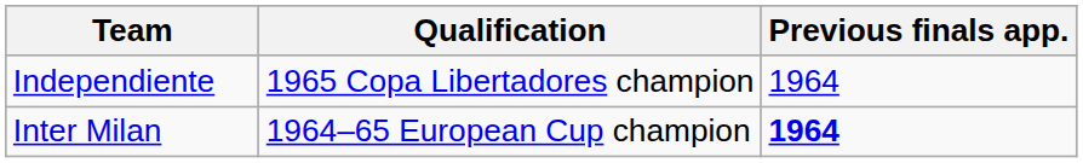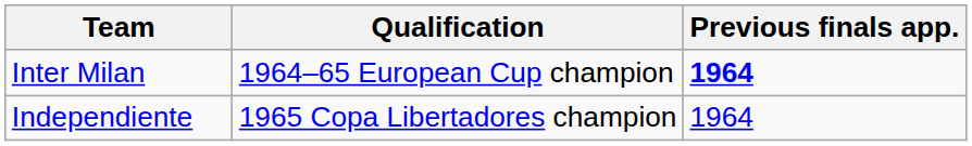rows swapped: Inter Milan <-> Independiente
